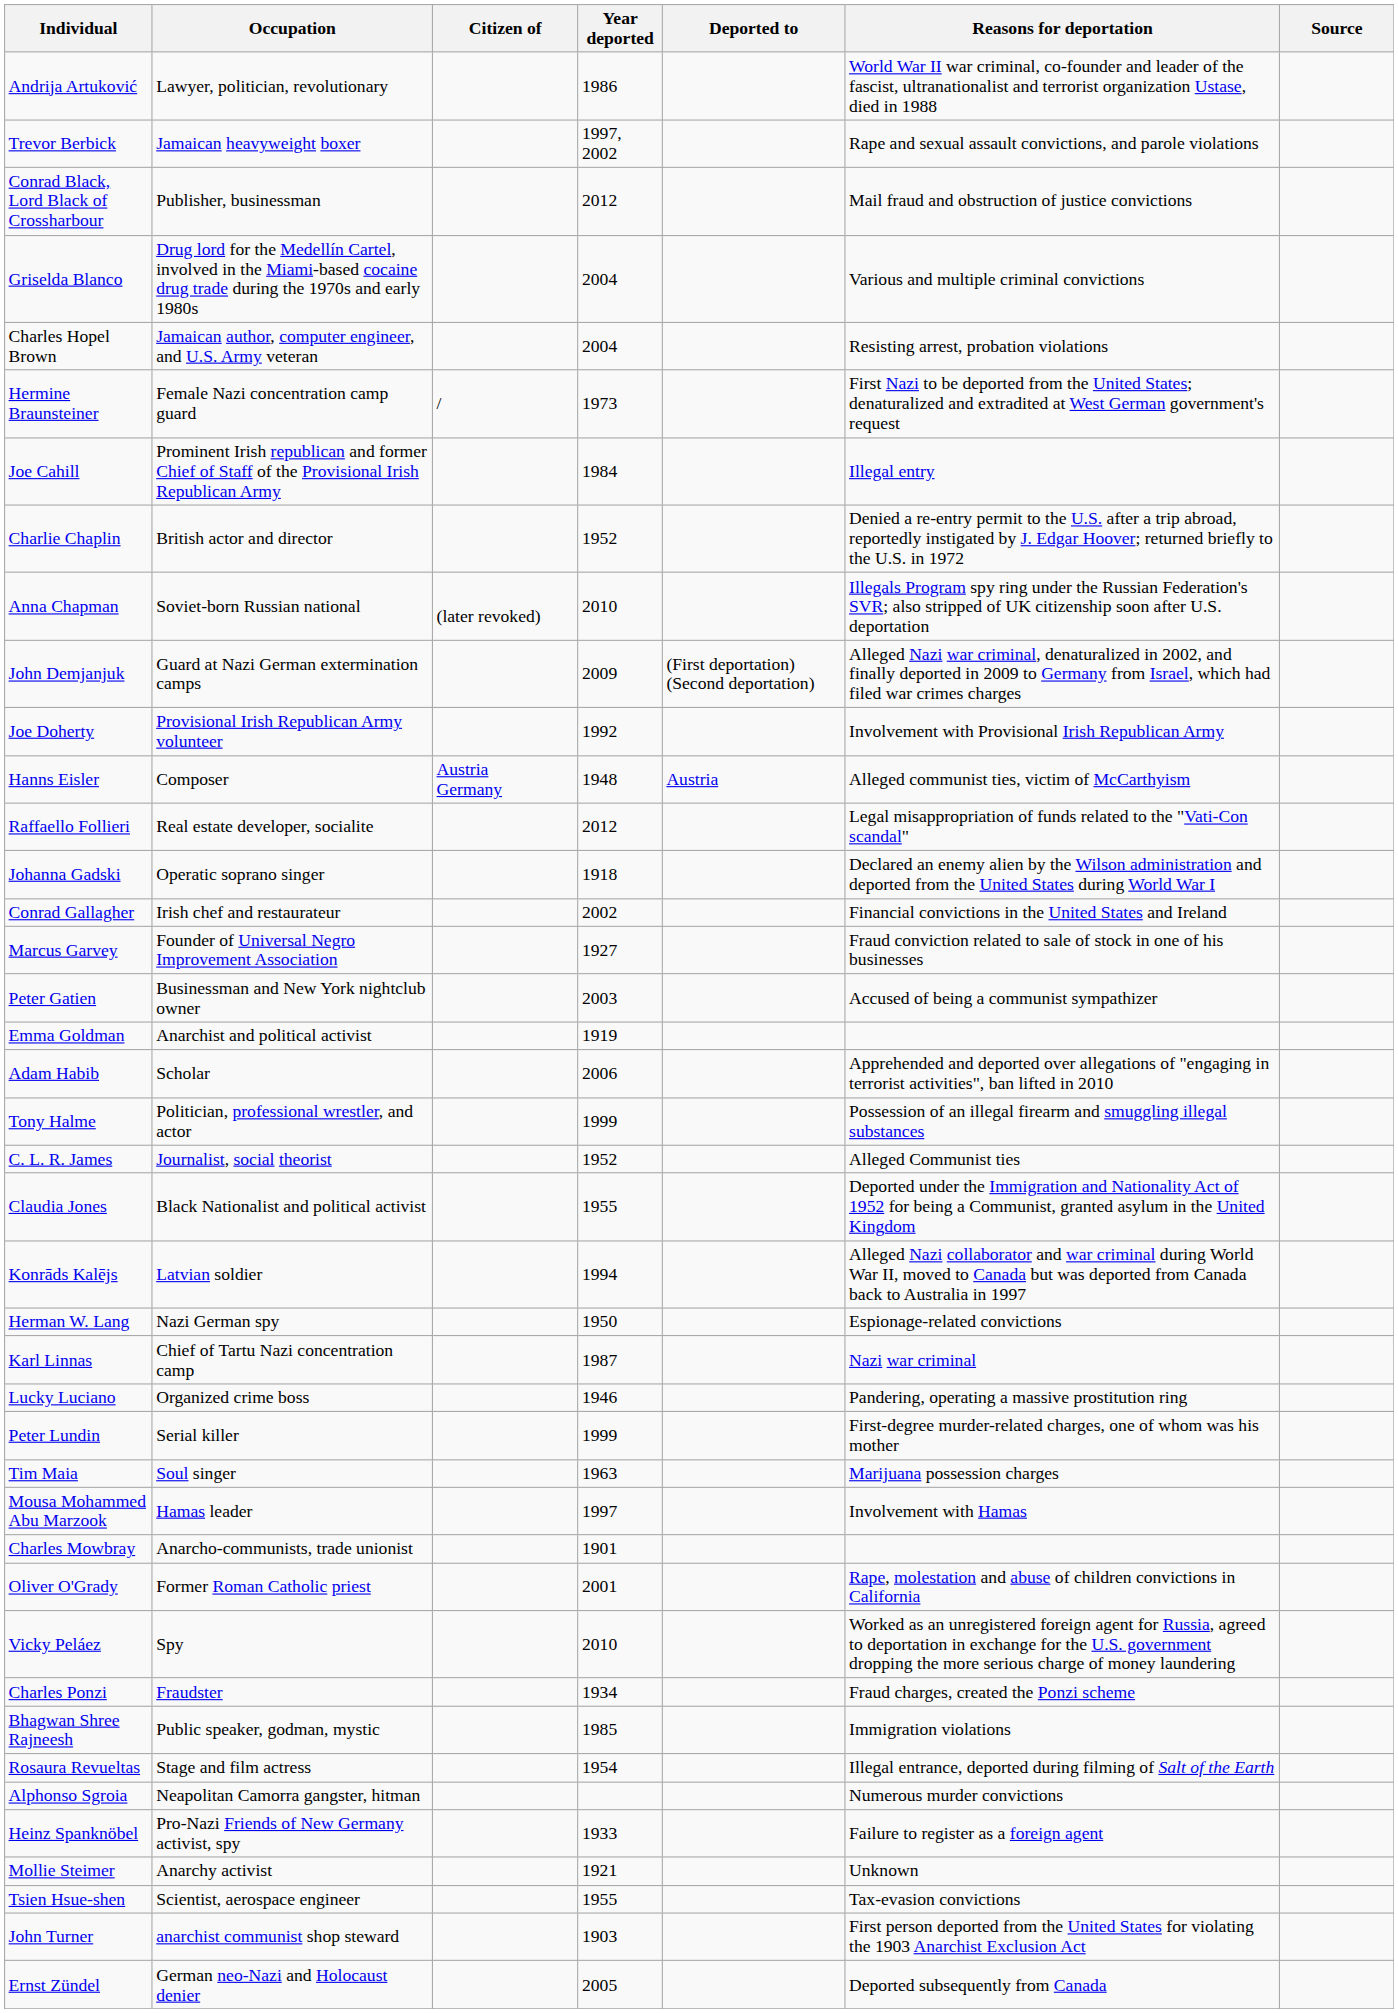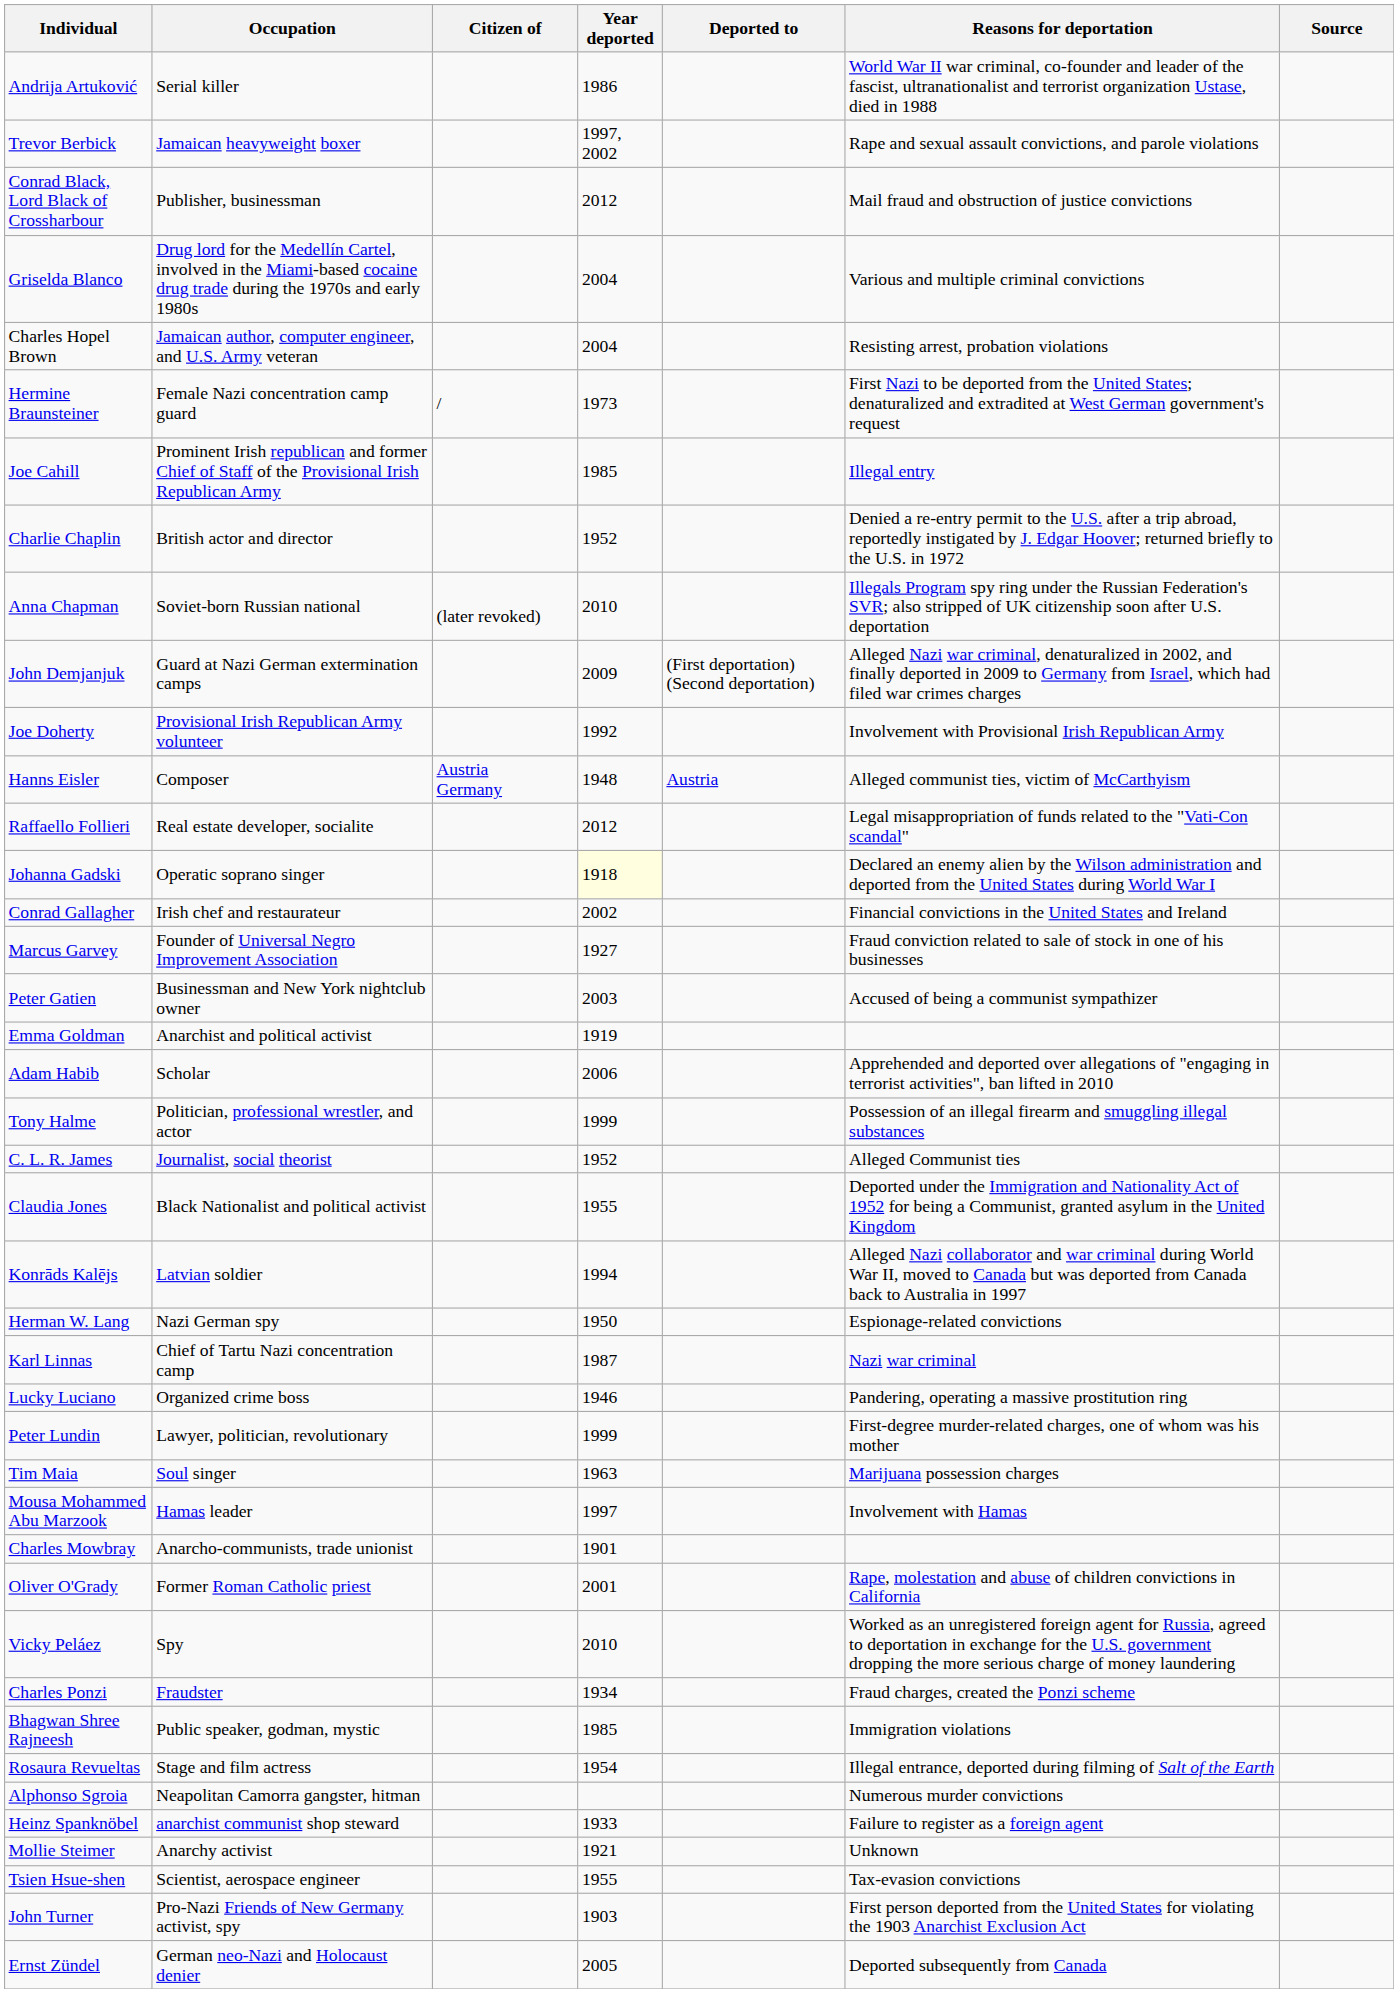Andrija Artuković | Occupation: Lawyer, politician, revolutionary -> Serial killer
Joe Cahill | Year deported: 1984 -> 1985
Johanna Gadski | Year deported: no background -> lightyellow background
Peter Lundin | Occupation: Serial killer -> Lawyer, politician, revolutionary
Heinz Spanknöbel | Occupation: Pro-Nazi Friends of New Germany activist, spy -> anarchist communist shop steward
John Turner | Occupation: anarchist communist shop steward -> Pro-Nazi Friends of New Germany activist, spy
